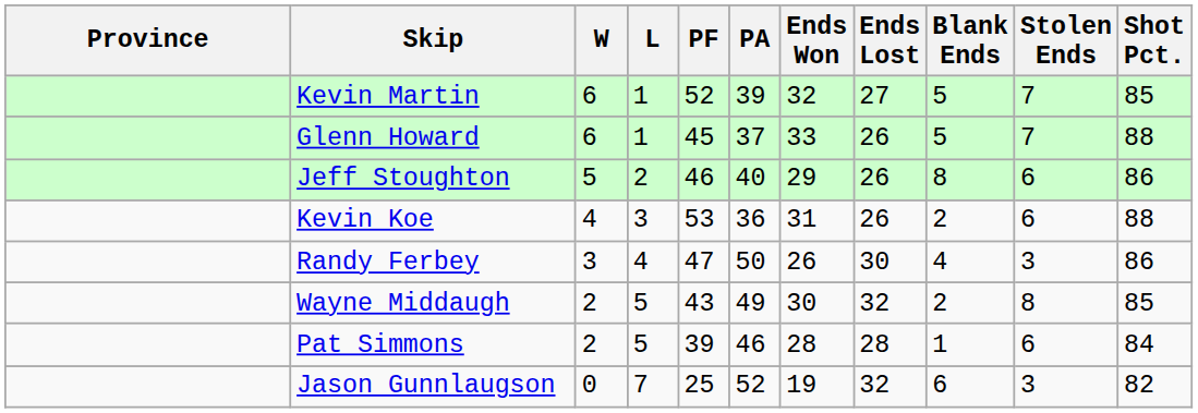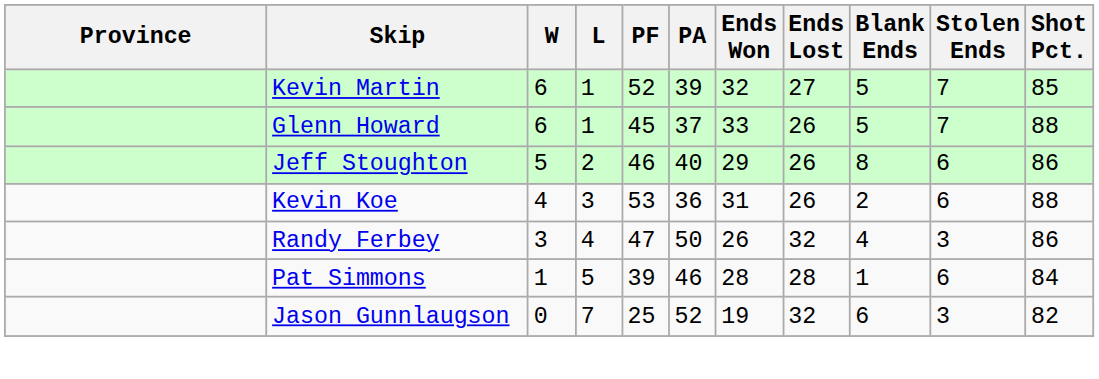Randy Ferbey | Ends Lost: 30 -> 32
- row: Wayne Middaugh | 2 | 5 | 43 | 49 | 30 | 32 | 2 | 8 | 85
Pat Simmons | W: 2 -> 1
